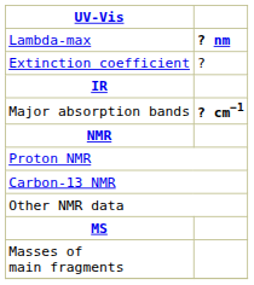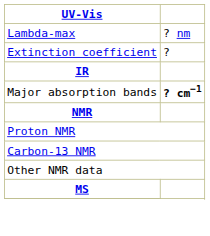Lambda-max | column 2: bold -> normal
- row: Masses of main fragments
